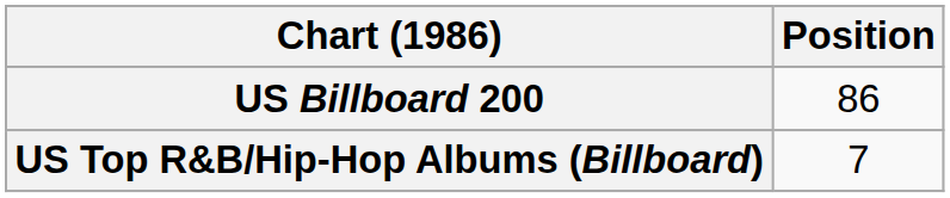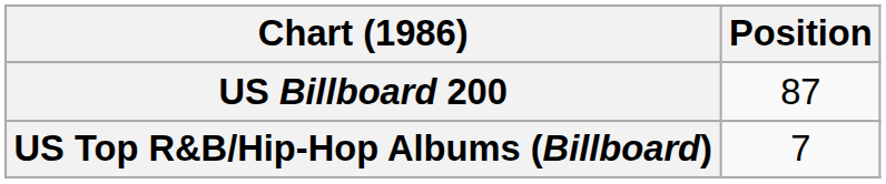US Billboard 200 | Position: 86 -> 87
